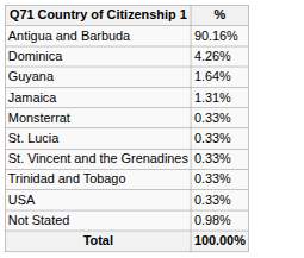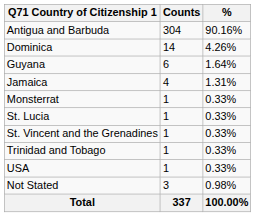+ column: Counts | 304 | 14 | 6 | 4 | 1 | 1 | 1 | 1 | 1 | 3 | 337
